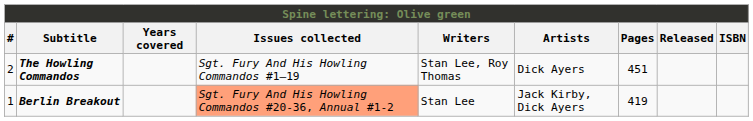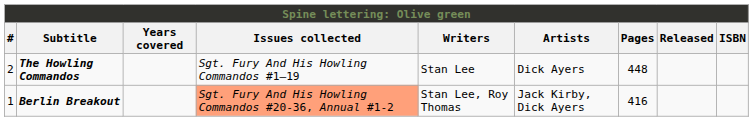The Howling Commandos | Writers: Stan Lee, Roy Thomas -> Stan Lee
The Howling Commandos | Pages: 451 -> 448
Berlin Breakout | Writers: Stan Lee -> Stan Lee, Roy Thomas
Berlin Breakout | Pages: 419 -> 416
